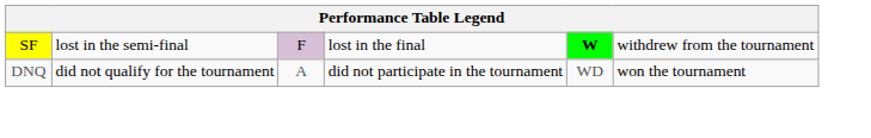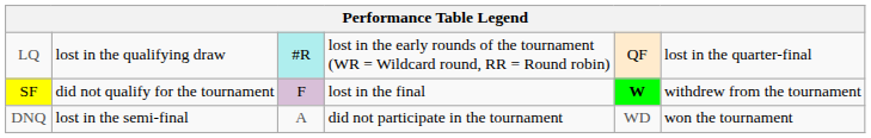+ row: LQ | lost in the qualifying draw | #R | lost in the early rounds of the tournament (WR = Wildcard round, RR = Round robin) | QF | lost in the quarter-final
SF | column 2: lost in the semi-final -> did not qualify for the tournament
DNQ | column 2: did not qualify for the tournament -> lost in the semi-final
